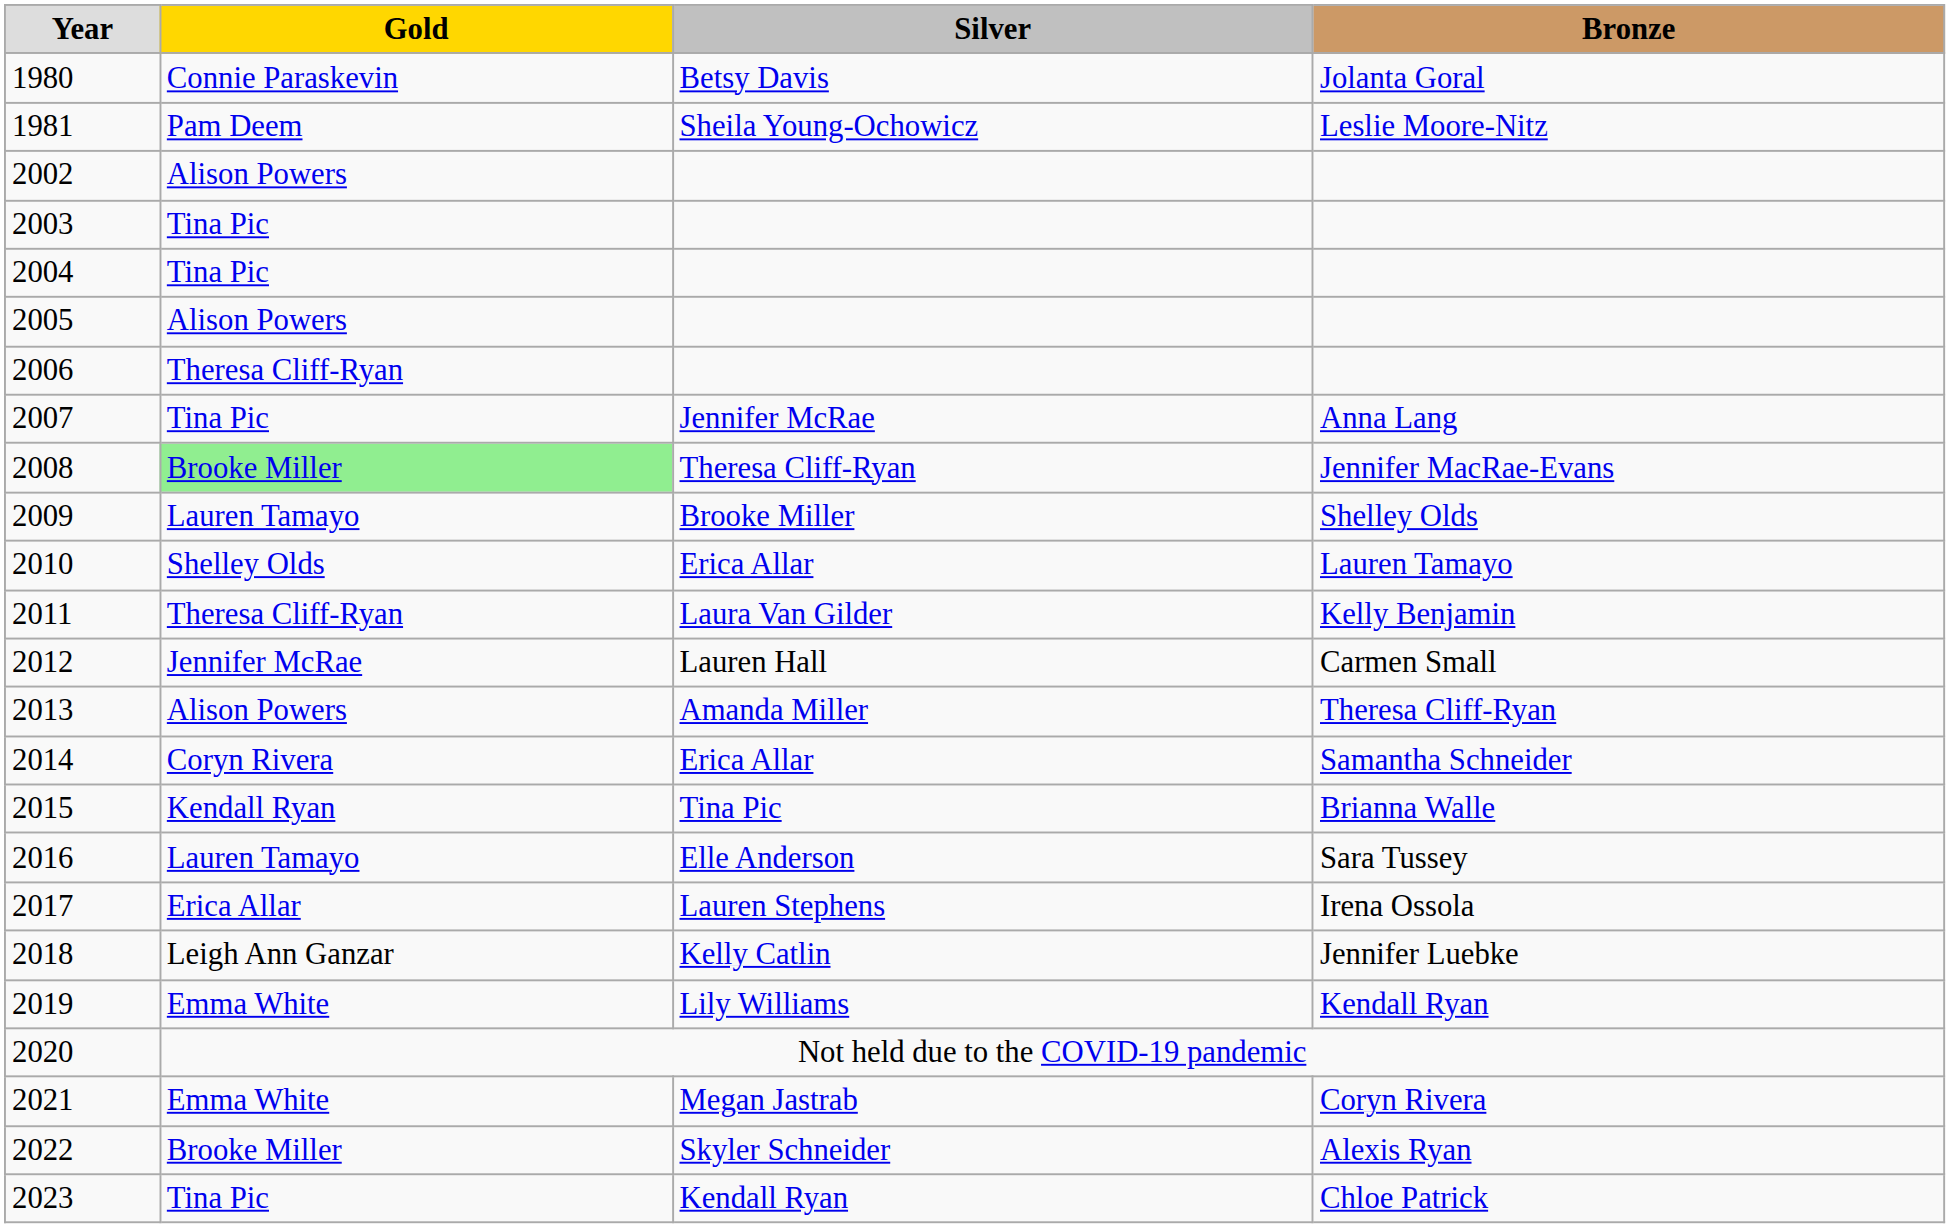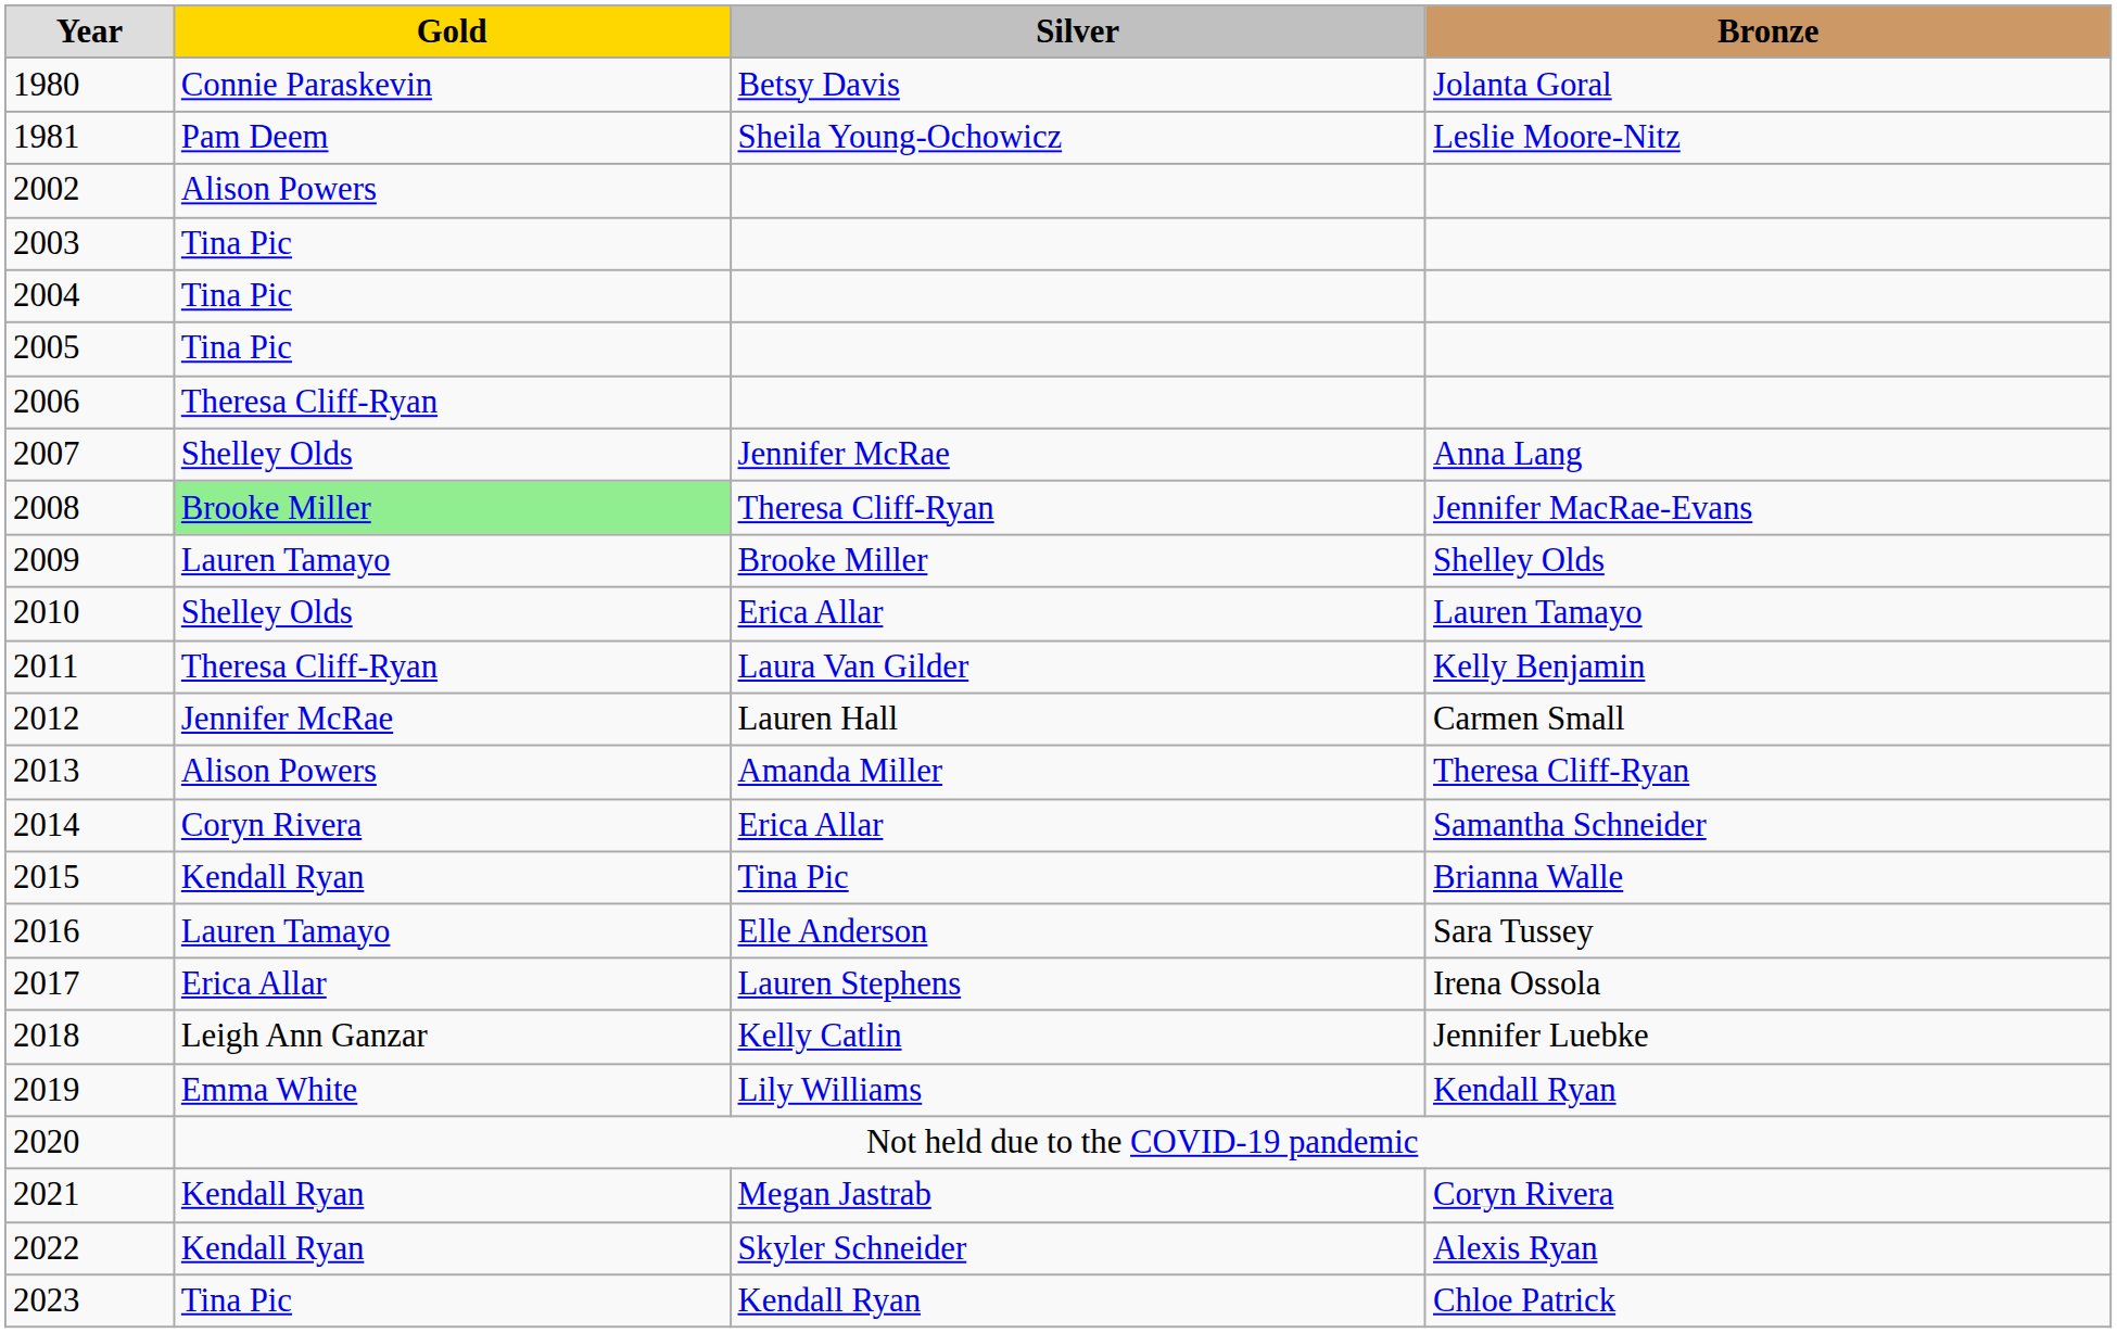2005 | Gold: Alison Powers -> Tina Pic
2007 | Gold: Tina Pic -> Shelley Olds
2021 | Gold: Emma White -> Kendall Ryan
2022 | Gold: Brooke Miller -> Kendall Ryan
